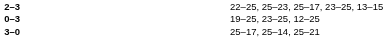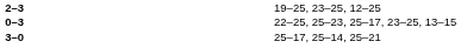2–3 | column 4: 22–25, 25–23, 25–17, 23–25, 13–15 -> 19–25, 23–25, 12–25
0–3 | column 4: 19–25, 23–25, 12–25 -> 22–25, 25–23, 25–17, 23–25, 13–15
